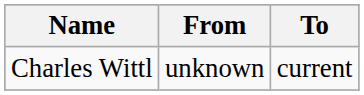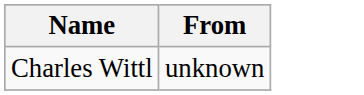- column: To | current
